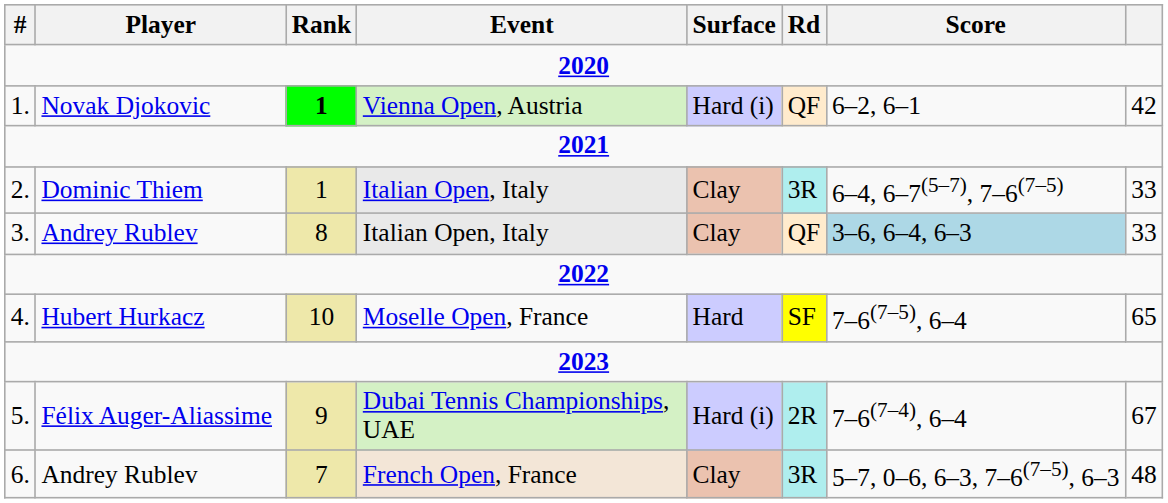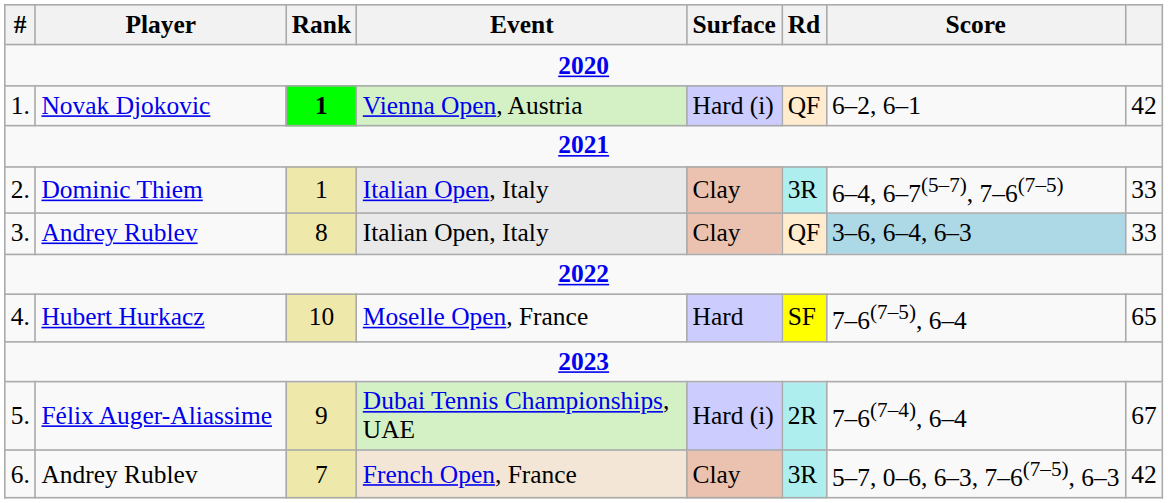Andrey Rublev / French Open, France | column 8: 48 -> 42
